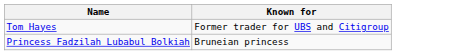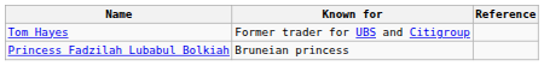+ column: Reference
